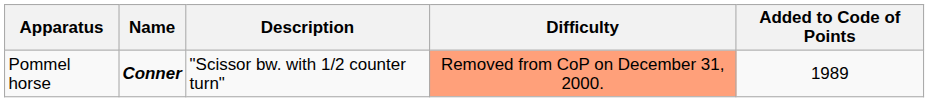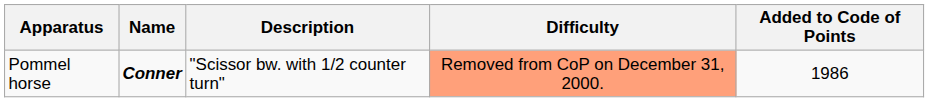Pommel horse | Added to Code of Points: 1989 -> 1986
